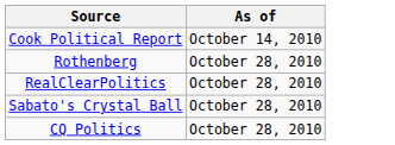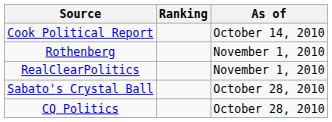+ column: Ranking
Rothenberg | As of: October 28, 2010 -> November 1, 2010
RealClearPolitics | As of: October 28, 2010 -> November 1, 2010
